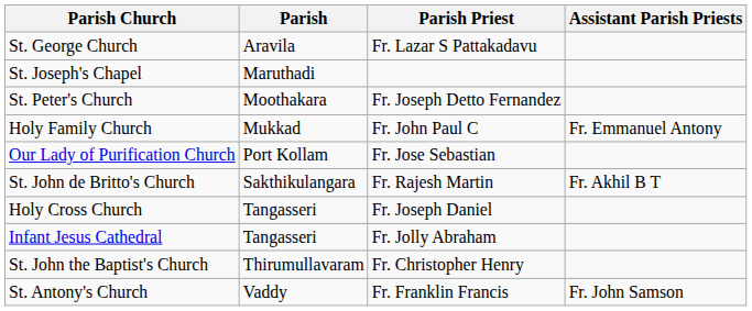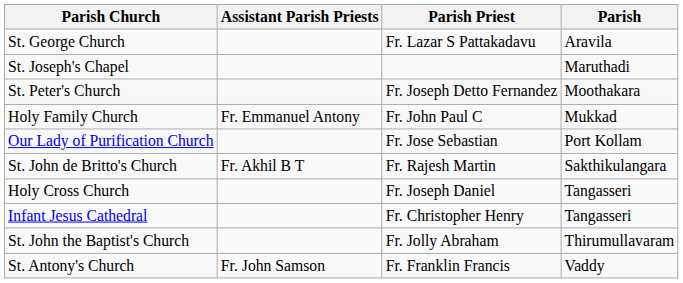columns swapped: Parish <-> Assistant Parish Priests
Infant Jesus Cathedral | Parish Priest: Fr. Jolly Abraham -> Fr. Christopher Henry
St. John the Baptist's Church | Parish Priest: Fr. Christopher Henry -> Fr. Jolly Abraham
